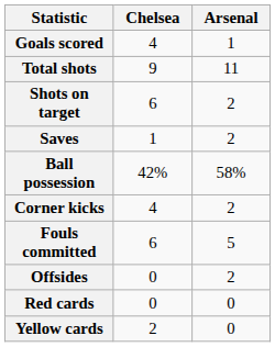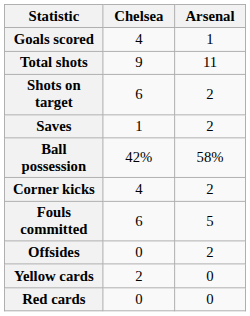rows swapped: Yellow cards <-> Red cards
